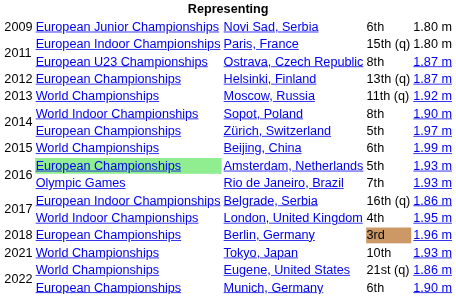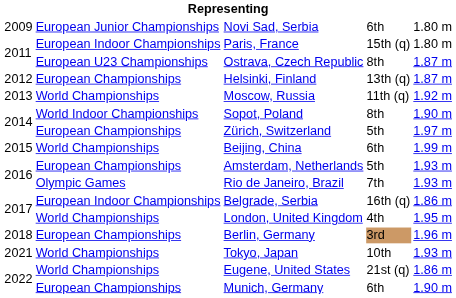Amsterdam, Netherlands | column 2: lightgreen background -> no background
London, United Kingdom | column 2: World Indoor Championships -> World Championships
